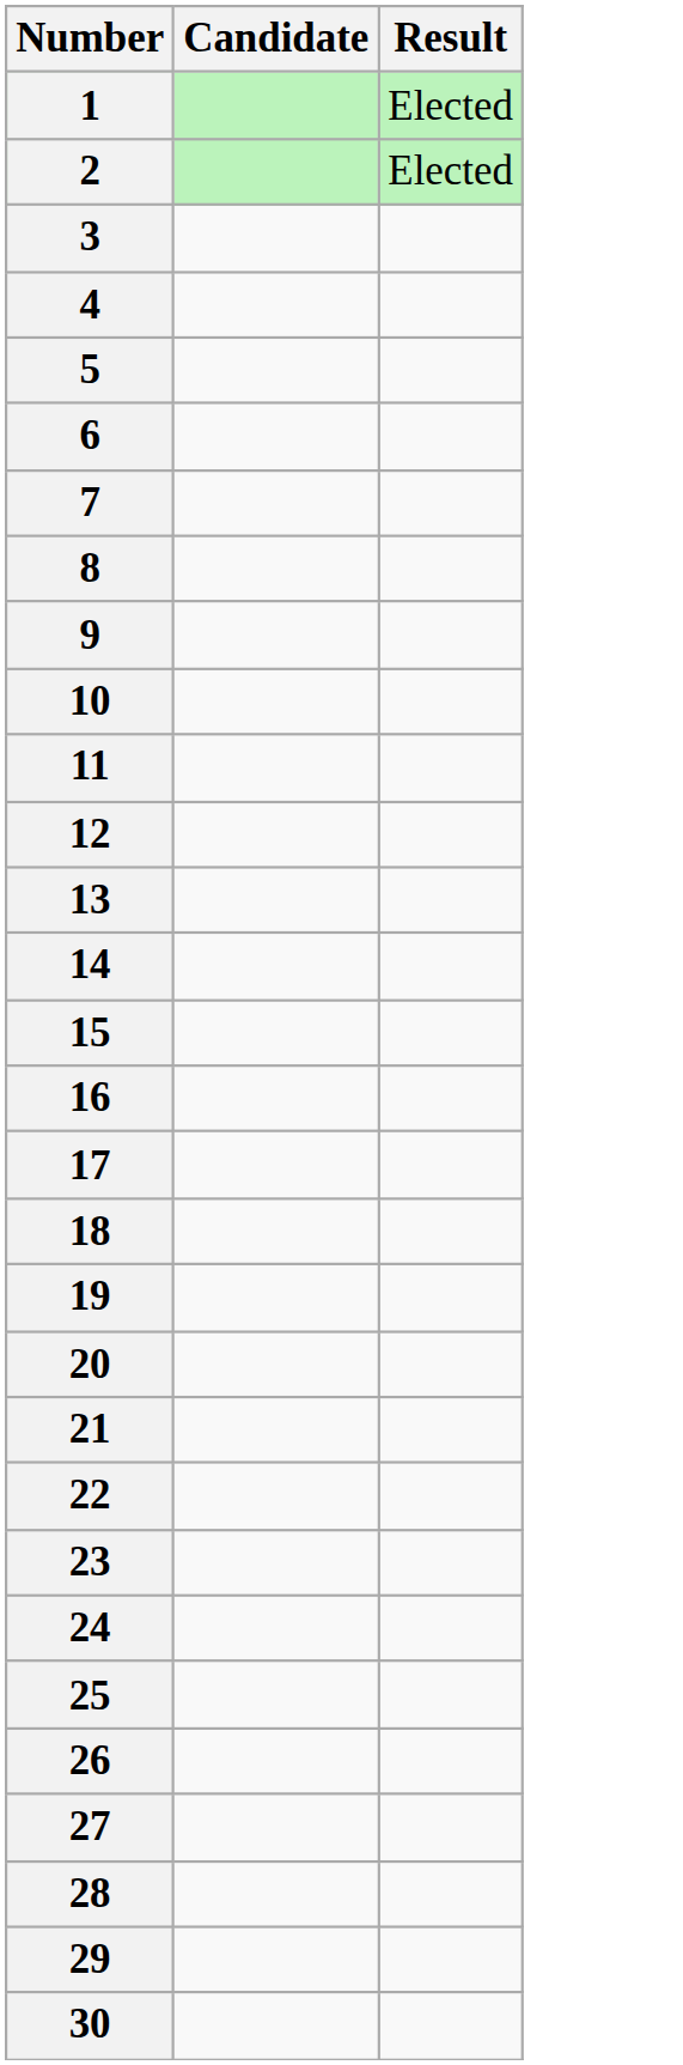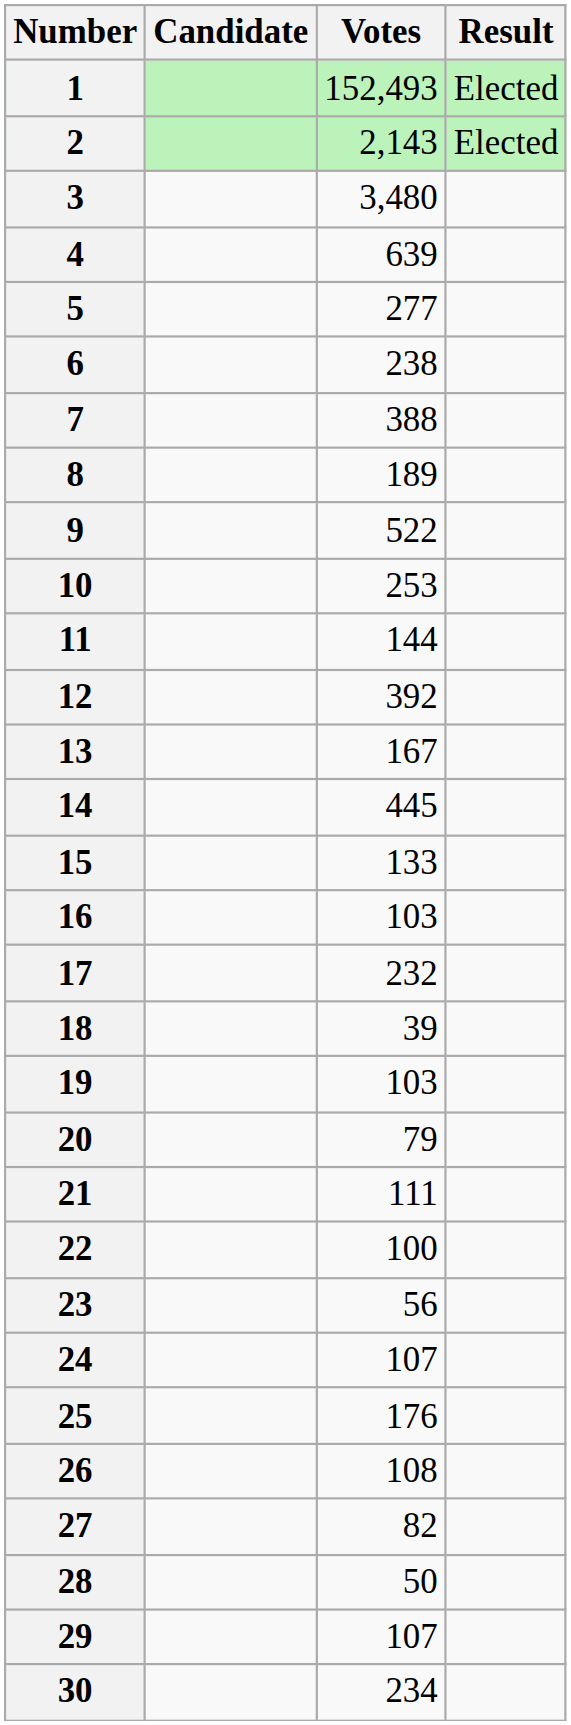+ column: Votes | 152,493 | 2,143 | 3,480 | 639 | 277 | 238 | 388 | 189 | 522 | 253 | 144 | 392 | 167 | 445 | 133 | 103 | 232 | 39 | 103 | 79 | 111 | 100 | 56 | 107 | 176 | 108 | 82 | 50 | 107 | 234
